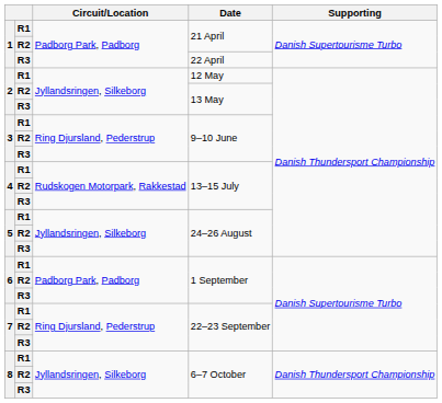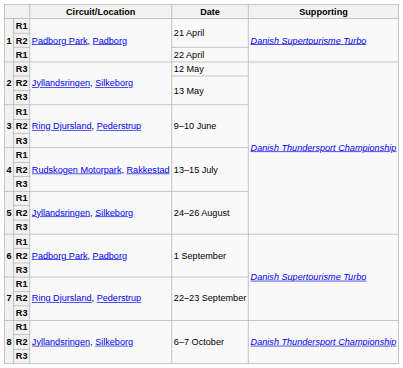22 April | column 2: R3 -> R1
12 May | column 2: R1 -> R3
